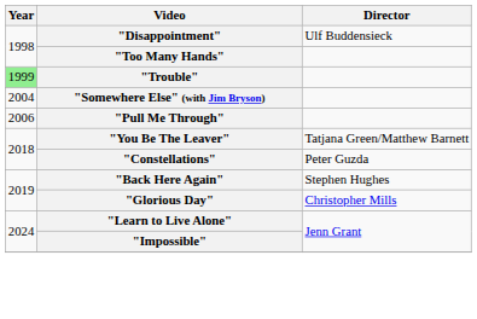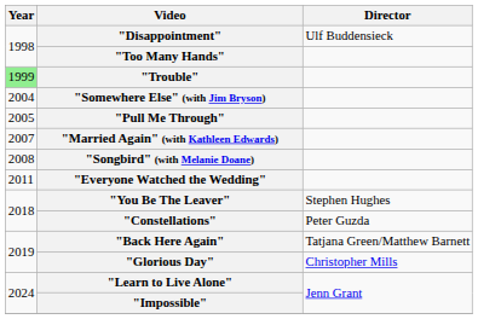"Pull Me Through" | Year: 2006 -> 2005
+ row: 2007 | "Married Again" (with Kathleen Edwards)
+ row: 2008 | "Songbird" (with Melanie Doane)
+ row: 2011 | "Everyone Watched the Wedding"
"You Be The Leaver" | Director: Tatjana Green/Matthew Barnett -> Stephen Hughes
"Back Here Again" | Director: Stephen Hughes -> Tatjana Green/Matthew Barnett
